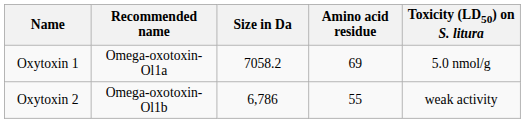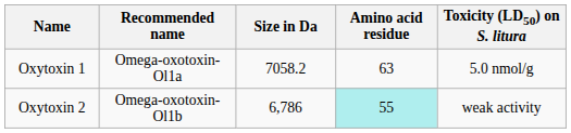Oxytoxin 1 | Amino acid residue: 69 -> 63
Oxytoxin 2 | Amino acid residue: no background -> paleturquoise background
